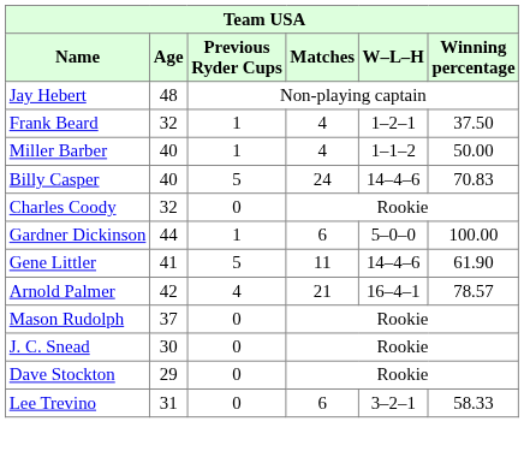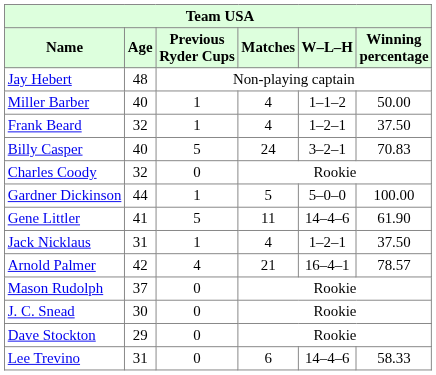rows swapped: Miller Barber <-> Frank Beard
Billy Casper | W–L–H: 14–4–6 -> 3–2–1
Gardner Dickinson | Matches: 6 -> 5
+ row: Jack Nicklaus | 31 | 1 | 4 | 1–2–1 | 37.50
Lee Trevino | W–L–H: 3–2–1 -> 14–4–6
